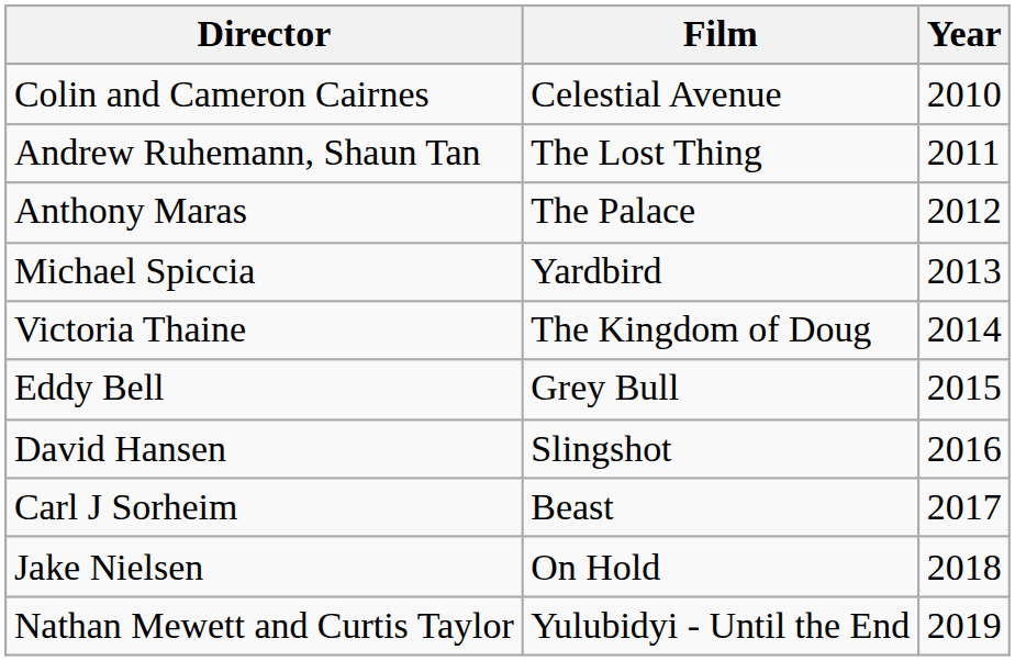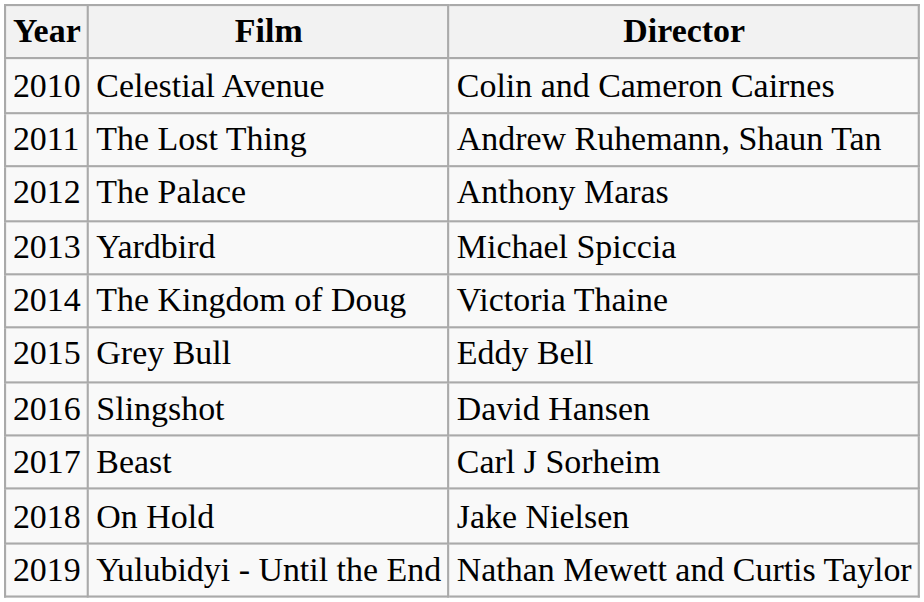columns swapped: Year <-> Director
